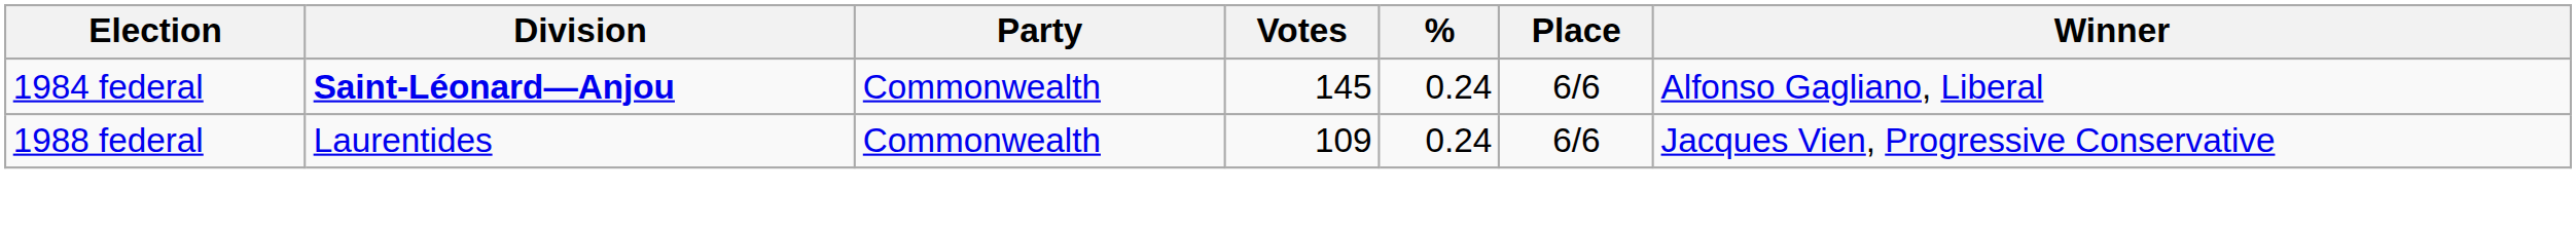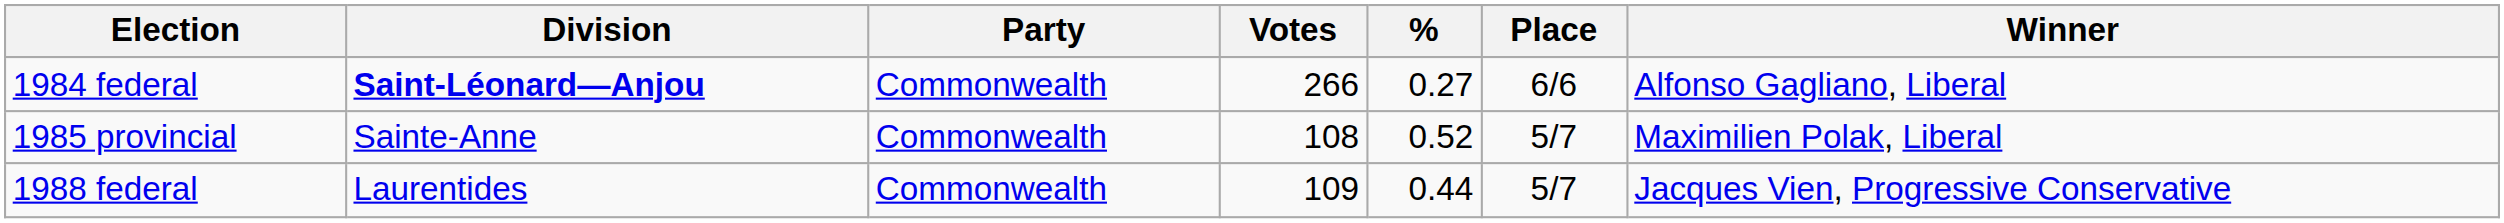1984 federal | Votes: 145 -> 266
1984 federal | %: 0.24 -> 0.27
+ row: 1985 provincial | Sainte-Anne | Commonwealth | 108 | 0.52 | 5/7 | Maximilien Polak, Liberal
1988 federal | %: 0.24 -> 0.44
1988 federal | Place: 6/6 -> 5/7
